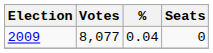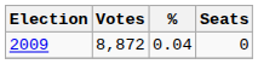2009 | Votes: 8,077 -> 8,872
